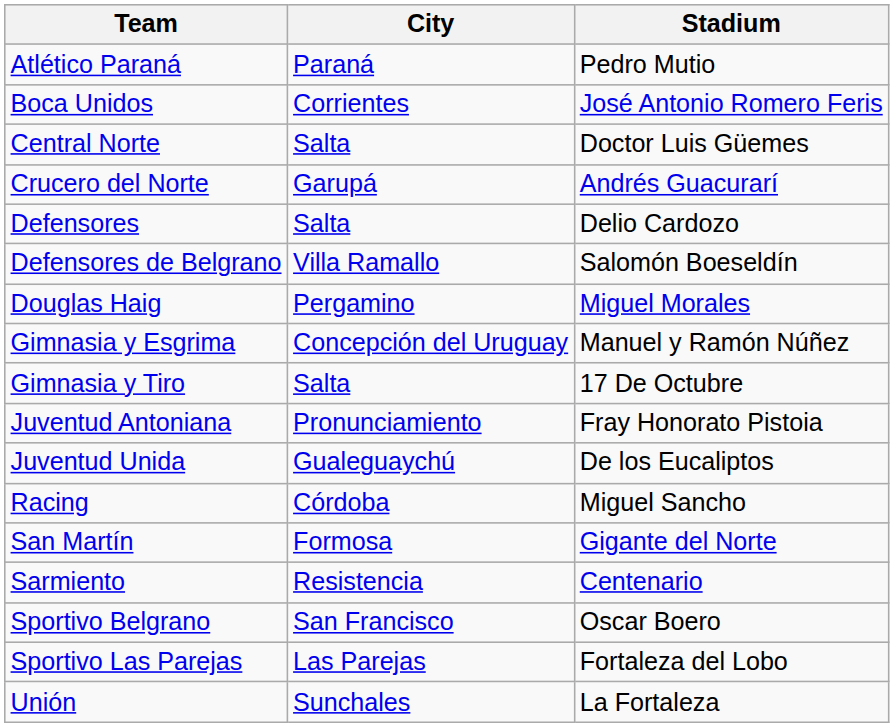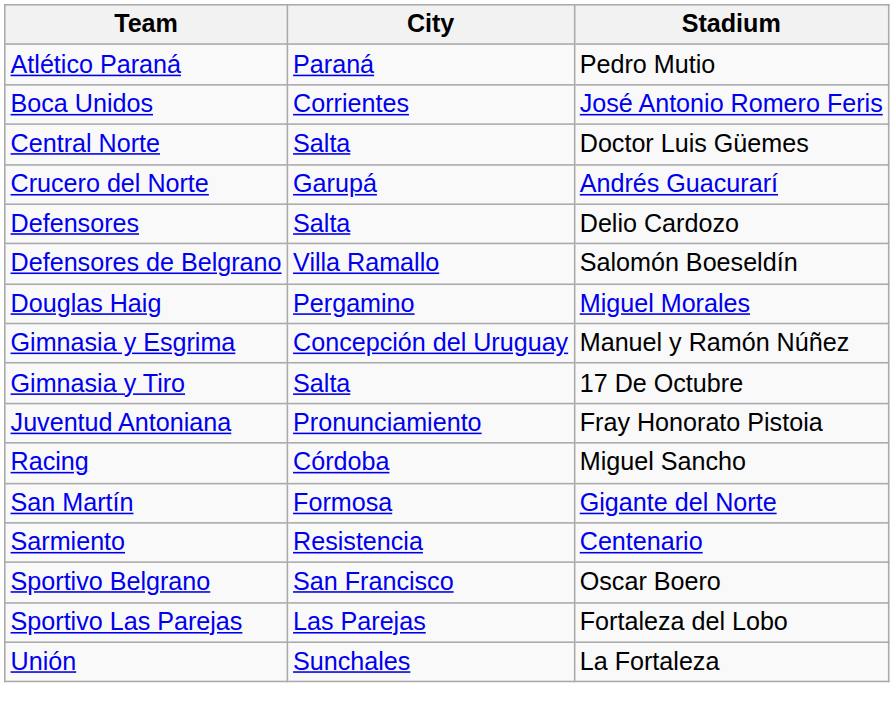- row: Juventud Unida | Gualeguaychú | De los Eucaliptos
